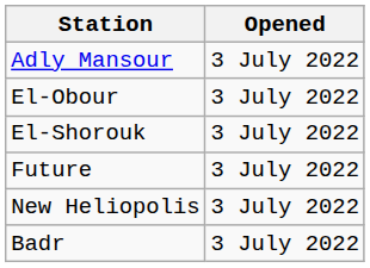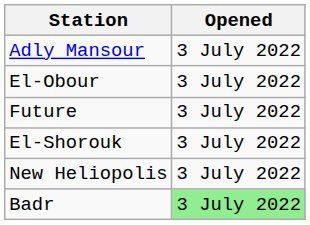rows swapped: Future <-> El-Shorouk
Badr | Opened: no background -> lightgreen background
